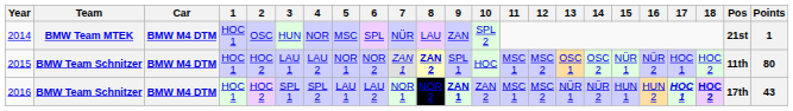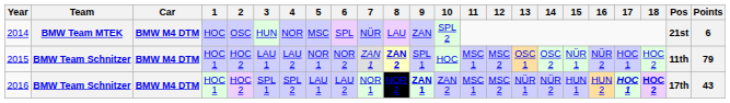2014 | 1: HOC 1 -> HOC
2014 | Points: 1 -> 6
2015 | Points: 80 -> 79
